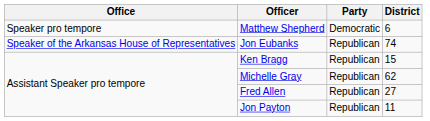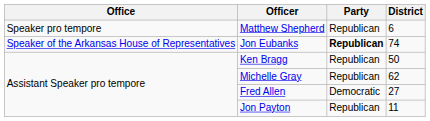Matthew Shepherd | Party: Democratic -> Republican
Jon Eubanks | Party: normal -> bold
Ken Bragg | District: 15 -> 50
Fred Allen | Party: Republican -> Democratic
